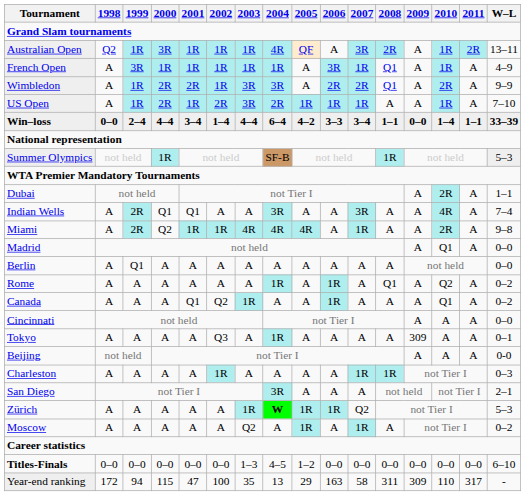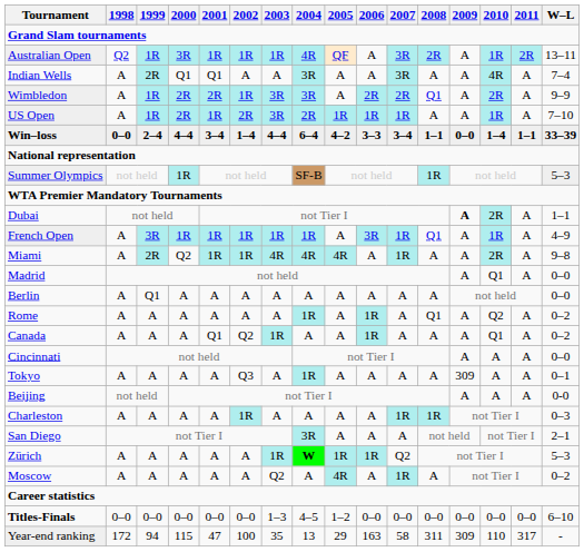rows swapped: French Open <-> Indian Wells
Dubai | 2009: normal -> bold
Moscow | 2005: 1R -> 4R
